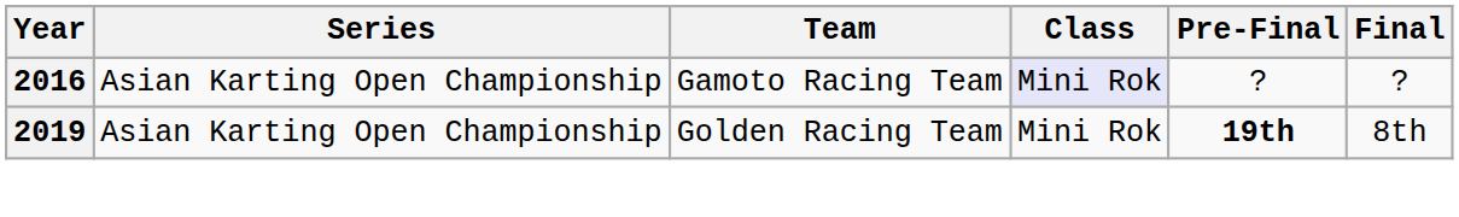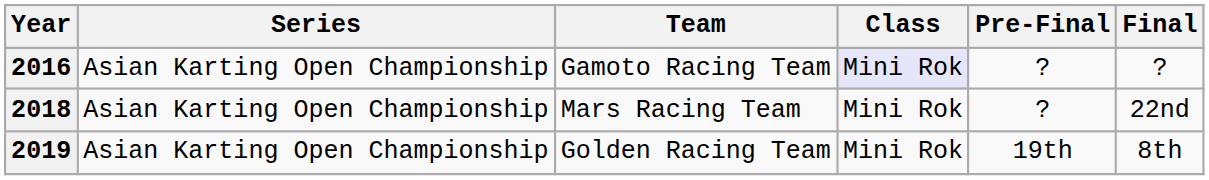+ row: 2018 | Asian Karting Open Championship | Mars Racing Team | Mini Rok | ? | 22nd
2019 | Pre-Final: bold -> normal
